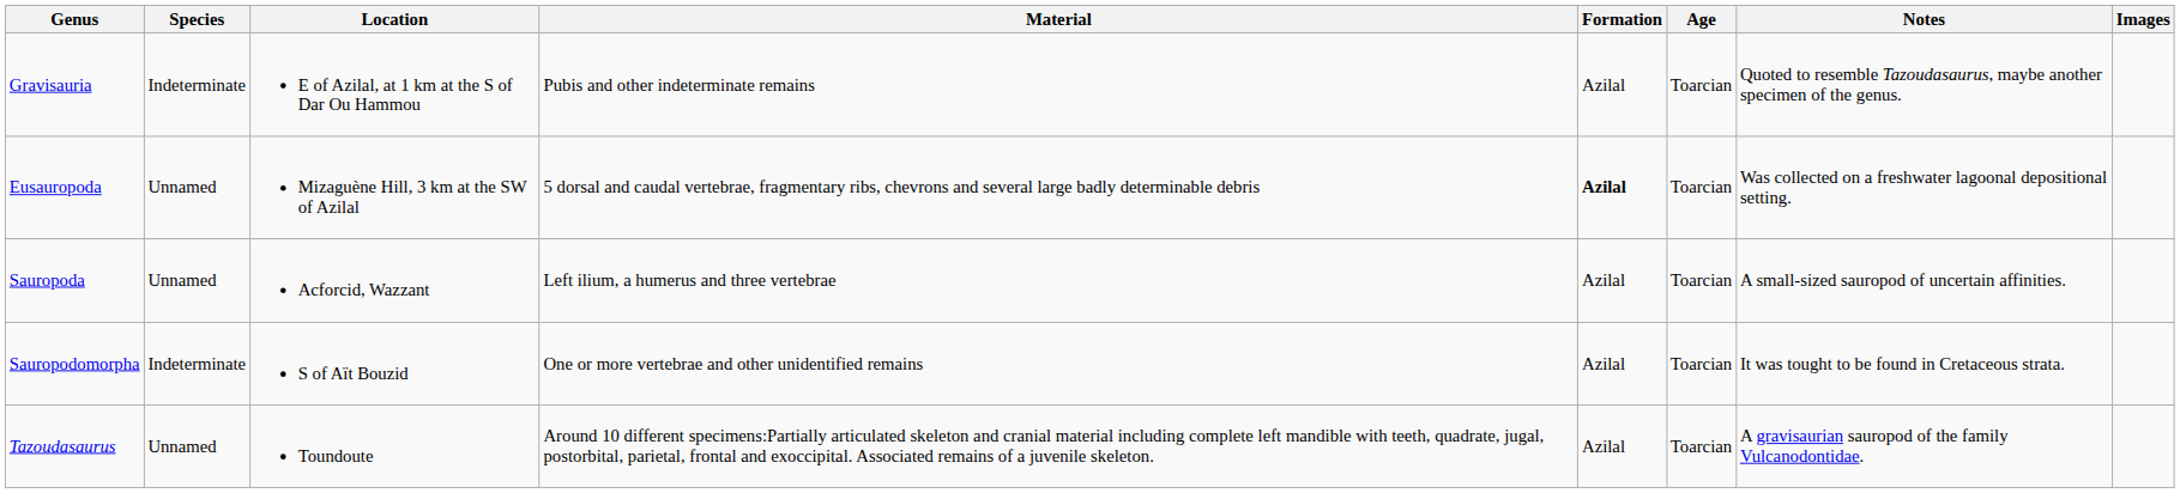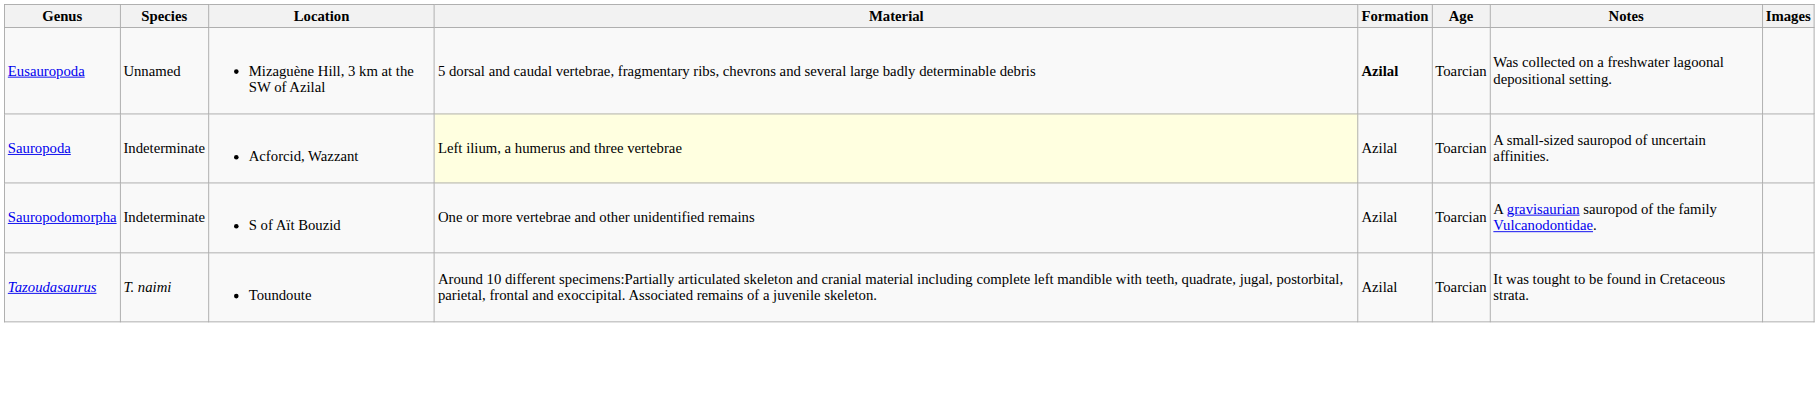- row: Gravisauria | Indeterminate | E of Azilal, at 1 km at the S of Dar Ou Hammou | Pubis and other indeterminate remains | Azilal | Toarcian | Quoted to resemble Tazoudasaurus, maybe another specimen of the genus.
Sauropoda | Species: Unnamed -> Indeterminate
Sauropoda | Material: no background -> lightyellow background
Sauropodomorpha | Notes: It was tought to be found in Cretaceous strata. -> A gravisaurian sauropod of the family Vulcanodontidae.
Tazoudasaurus | Species: Unnamed -> T. naimi
Tazoudasaurus | Notes: A gravisaurian sauropod of the family Vulcanodontidae. -> It was tought to be found in Cretaceous strata.
